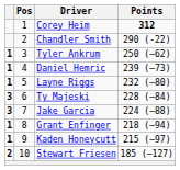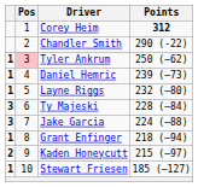Tyler Ankrum | Pos: no background -> pink background
Kaden Honeycutt | column 1: 1 -> 2
Stewart Friesen | column 1: 2 -> 1
